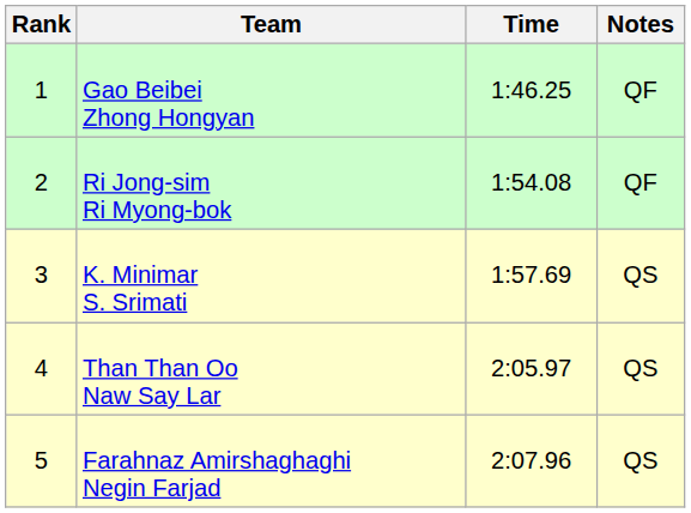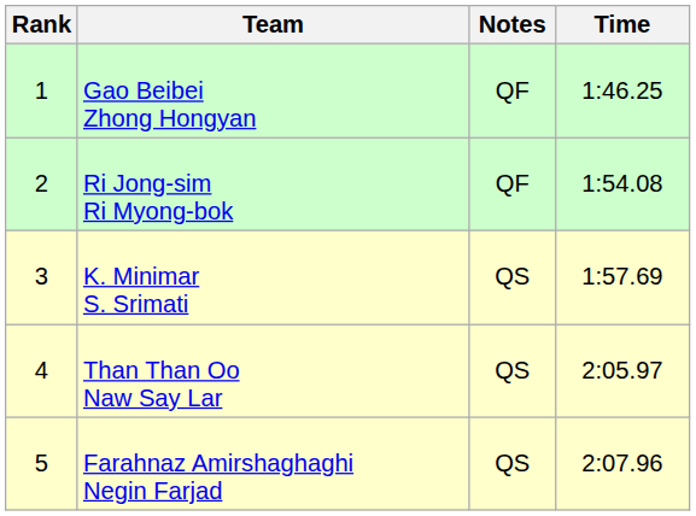columns swapped: Time <-> Notes
